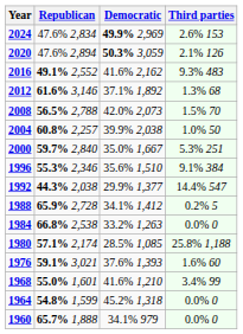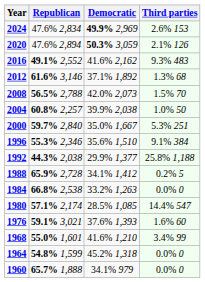1992 | Third parties: 14.4% 547 -> 25.8% 1,188
1980 | Third parties: 25.8% 1,188 -> 14.4% 547
